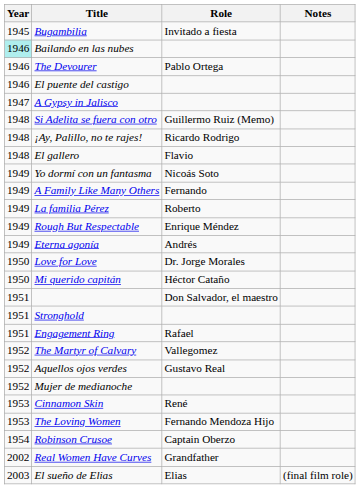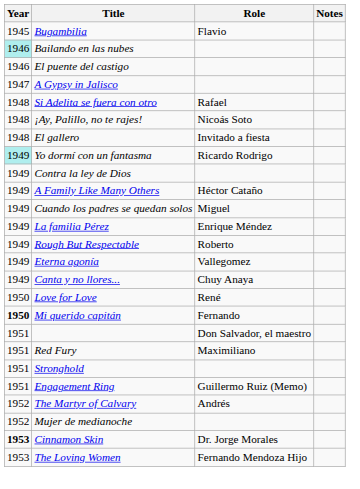Bugambilia | Role: Invitado a fiesta -> Flavio
- row: 1946 | The Devourer | Pablo Ortega
Si Adelita se fuera con otro | Role: Guillermo Ruiz (Memo) -> Rafael
¡Ay, Palillo, no te rajes! | Role: Ricardo Rodrigo -> Nicoás Soto
El gallero | Role: Flavio -> Invitado a fiesta
Yo dormí con un fantasma | Year: no background -> paleturquoise background
Yo dormí con un fantasma | Role: Nicoás Soto -> Ricardo Rodrigo
+ row: 1949 | Contra la ley de Dios
A Family Like Many Others | Role: Fernando -> Héctor Cataño
+ row: 1949 | Cuando los padres se quedan solos | Miguel
La familia Pérez | Role: Roberto -> Enrique Méndez
Rough But Respectable | Role: Enrique Méndez -> Roberto
Eterna agonía | Role: Andrés -> Vallegomez
+ row: 1949 | Canta y no llores... | Chuy Anaya
Love for Love | Role: Dr. Jorge Morales -> René
Mi querido capitán | Year: normal -> bold
Mi querido capitán | Role: Héctor Cataño -> Fernando
+ row: 1951 | Red Fury | Maximiliano
Engagement Ring | Role: Rafael -> Guillermo Ruiz (Memo)
The Martyr of Calvary | Role: Vallegomez -> Andrés
- row: 1952 | Aquellos ojos verdes | Gustavo Real
Cinnamon Skin | Year: normal -> bold
Cinnamon Skin | Role: René -> Dr. Jorge Morales
- row: 1954 | Robinson Crusoe | Captain Oberzo
- row: 2002 | Real Women Have Curves | Grandfather
- row: 2003 | El sueño de Elias | Elias | (final film role)
